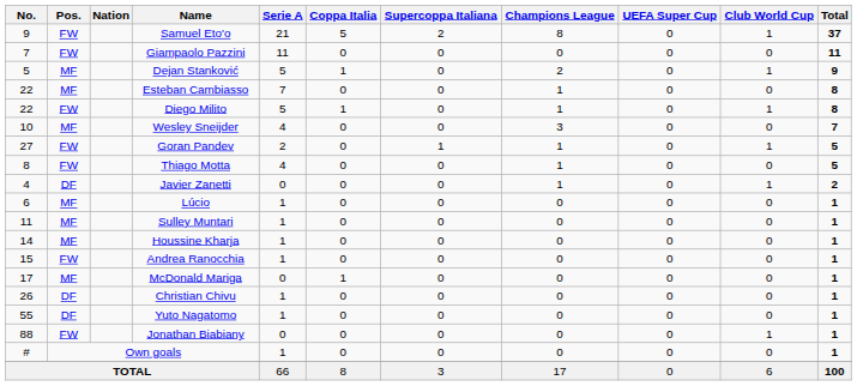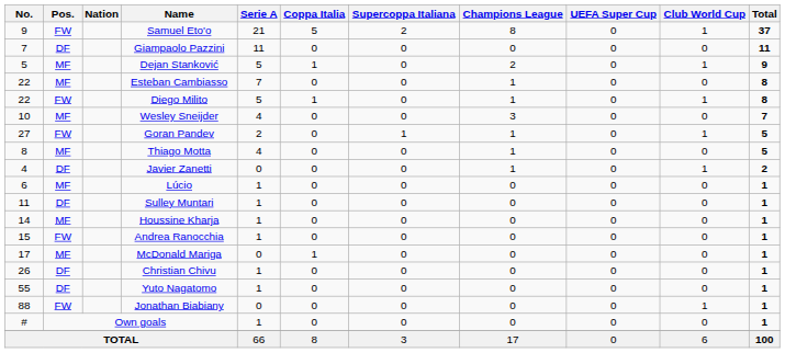Giampaolo Pazzini | Pos.: FW -> DF
Thiago Motta | Pos.: FW -> MF
Sulley Muntari | Pos.: MF -> DF
